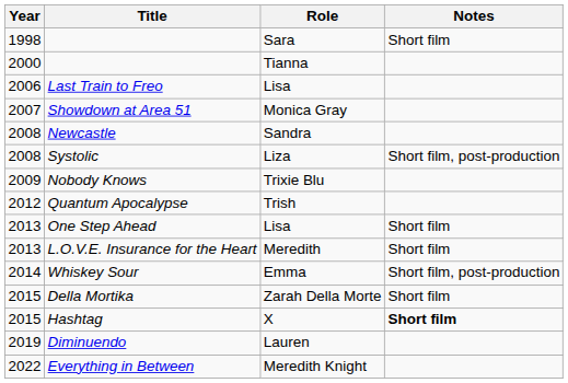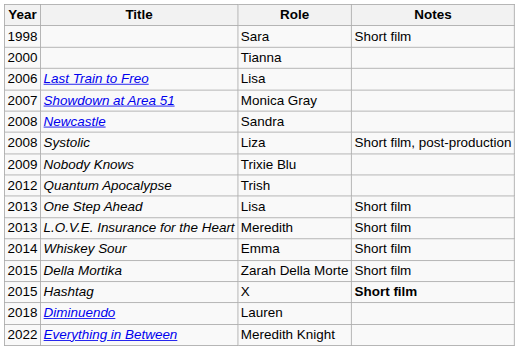Whiskey Sour | Notes: Short film, post-production -> Short film
Diminuendo | Year: 2019 -> 2018
